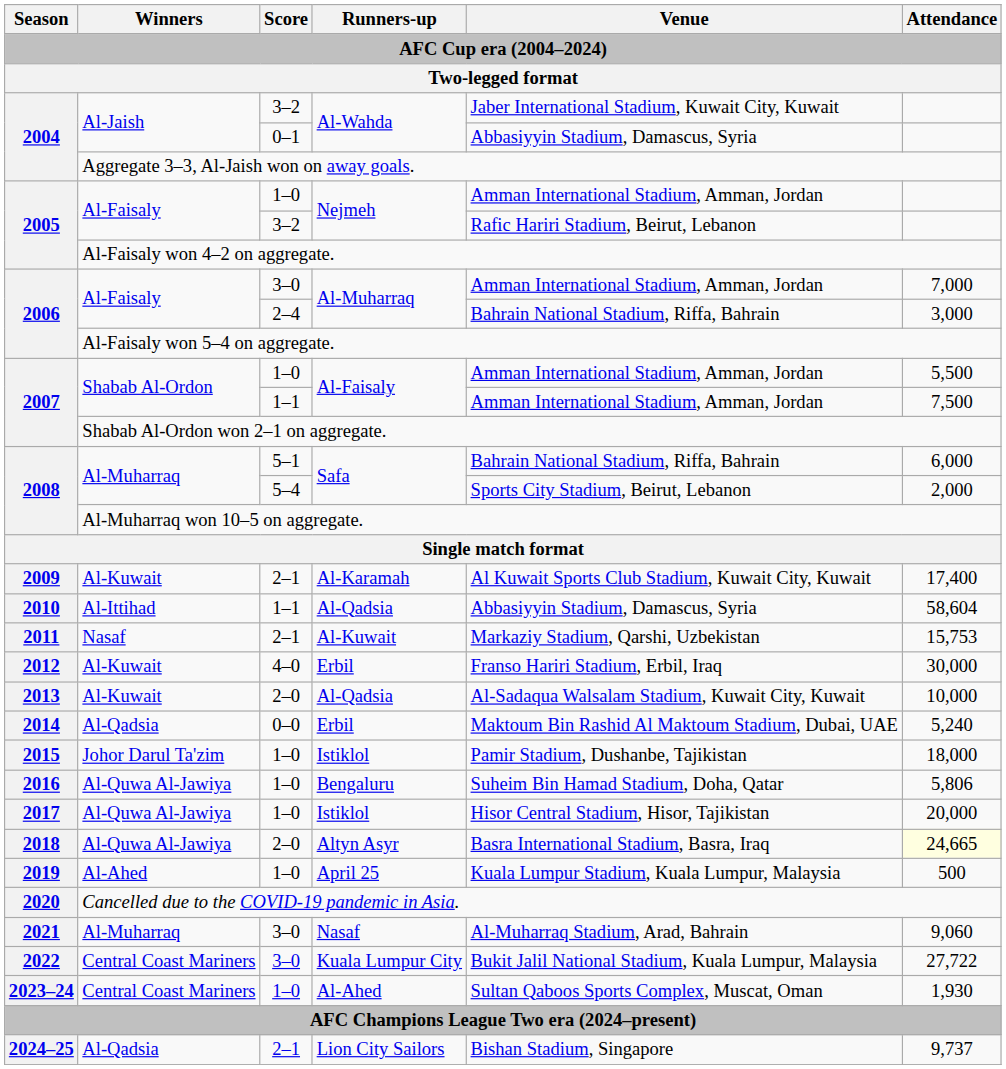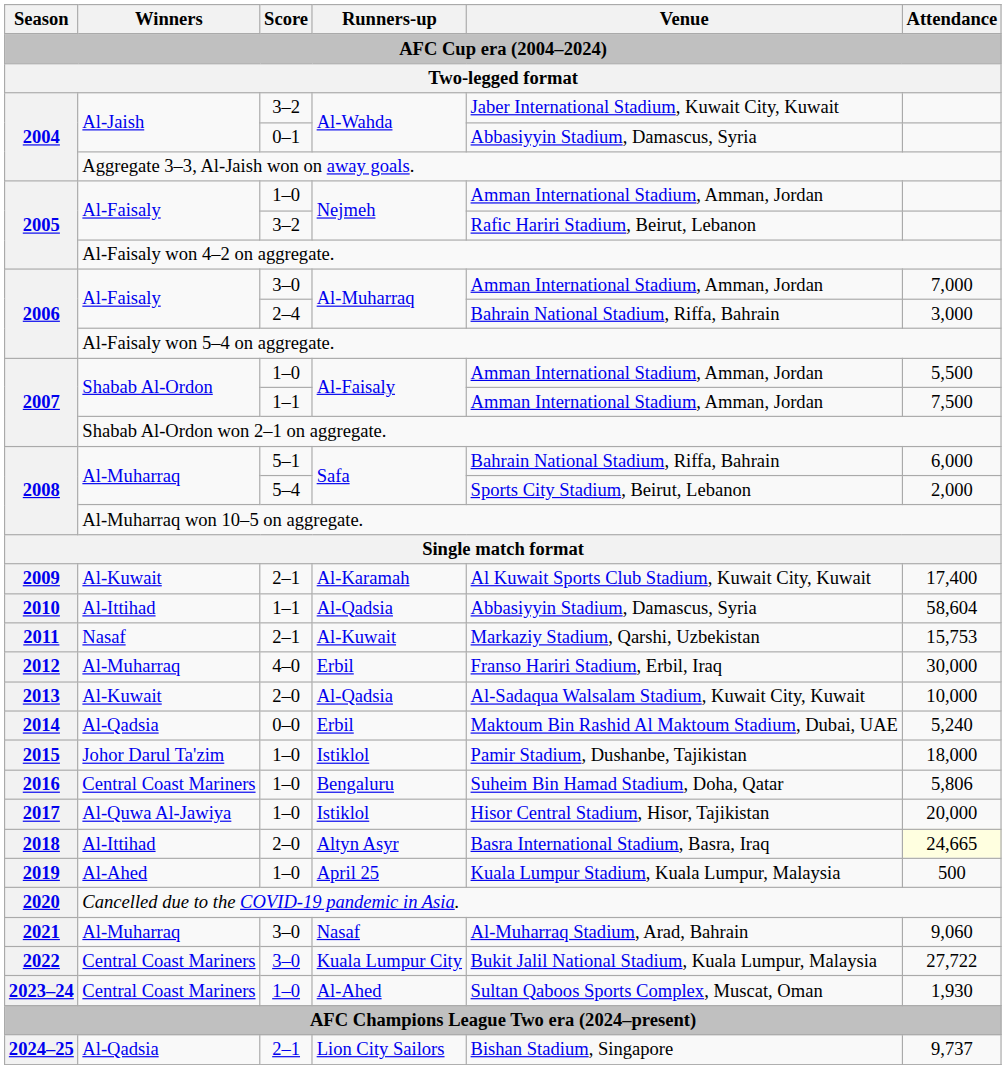4–0 / Erbil | Winners: Al-Kuwait -> Al-Muharraq
Bengaluru | Winners: Al-Quwa Al-Jawiya -> Central Coast Mariners
Altyn Asyr | Winners: Al-Quwa Al-Jawiya -> Al-Ittihad
